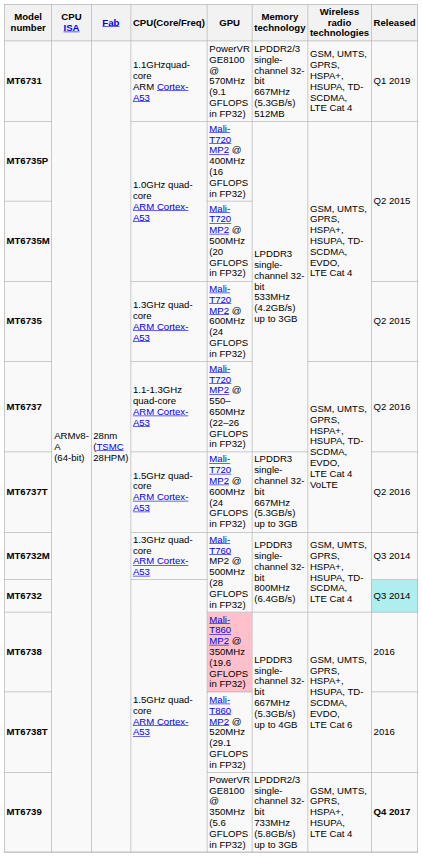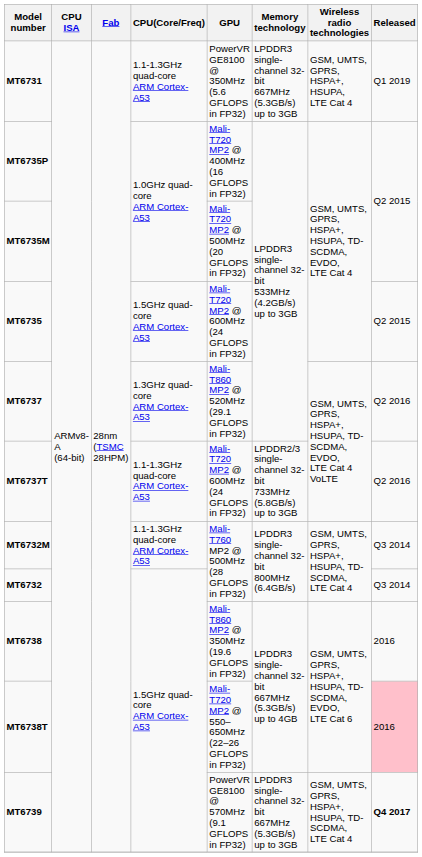MT6731 | CPU(Core/Freq): 1.1GHzquad-core ARM Cortex-A53 -> 1.1-1.3GHz quad-core ARM Cortex-A53
MT6731 | GPU: PowerVR GE8100 @ 570MHz (9.1 GFLOPS in FP32) -> PowerVR GE8100 @ 350MHz (5.6 GFLOPS in FP32)
MT6731 | Memory technology: LPDDR2/3 single-channel 32-bit 667MHz (5.3GB/s) 512MB -> LPDDR3 single-channel 32-bit 667MHz (5.3GB/s) up to 3GB
MT6731 | Wireless radio technologies: GSM, UMTS, GPRS, HSPA+, HSUPA, TD-SCDMA, LTE Cat 4 -> GSM, UMTS, GPRS, HSPA+, HSUPA, LTE Cat 4
MT6735 | CPU(Core/Freq): 1.3GHz quad-core ARM Cortex-A53 -> 1.5GHz quad-core ARM Cortex-A53
MT6737 | CPU(Core/Freq): 1.1-1.3GHz quad-core ARM Cortex-A53 -> 1.3GHz quad-core ARM Cortex-A53
MT6737 | GPU: Mali-T720 MP2 @ 550–650MHz (22–26 GFLOPS in FP32) -> Mali-T860 MP2 @ 520MHz (29.1 GFLOPS in FP32)
MT6737T | CPU(Core/Freq): 1.5GHz quad-core ARM Cortex-A53 -> 1.1-1.3GHz quad-core ARM Cortex-A53
MT6737T | Memory technology: LPDDR3 single-channel 32-bit 667MHz (5.3GB/s) up to 3GB -> LPDDR2/3 single-channel 32-bit 733MHz (5.8GB/s) up to 3GB
MT6732M | CPU(Core/Freq): 1.3GHz quad-core ARM Cortex-A53 -> 1.1-1.3GHz quad-core ARM Cortex-A53
MT6732 | Released: paleturquoise background -> no background
MT6738 | GPU: pink background -> no background
MT6738T | GPU: Mali-T860 MP2 @ 520MHz (29.1 GFLOPS in FP32) -> Mali-T720 MP2 @ 550–650MHz (22–26 GFLOPS in FP32)
MT6738T | Released: no background -> pink background
MT6739 | GPU: PowerVR GE8100 @ 350MHz (5.6 GFLOPS in FP32) -> PowerVR GE8100 @ 570MHz (9.1 GFLOPS in FP32)
MT6739 | Memory technology: LPDDR2/3 single-channel 32-bit 733MHz (5.8GB/s) up to 3GB -> LPDDR3 single-channel 32-bit 667MHz (5.3GB/s) up to 3GB
MT6739 | Wireless radio technologies: GSM, UMTS, GPRS, HSPA+, HSUPA, LTE Cat 4 -> GSM, UMTS, GPRS, HSPA+, HSUPA, TD-SCDMA, LTE Cat 4
